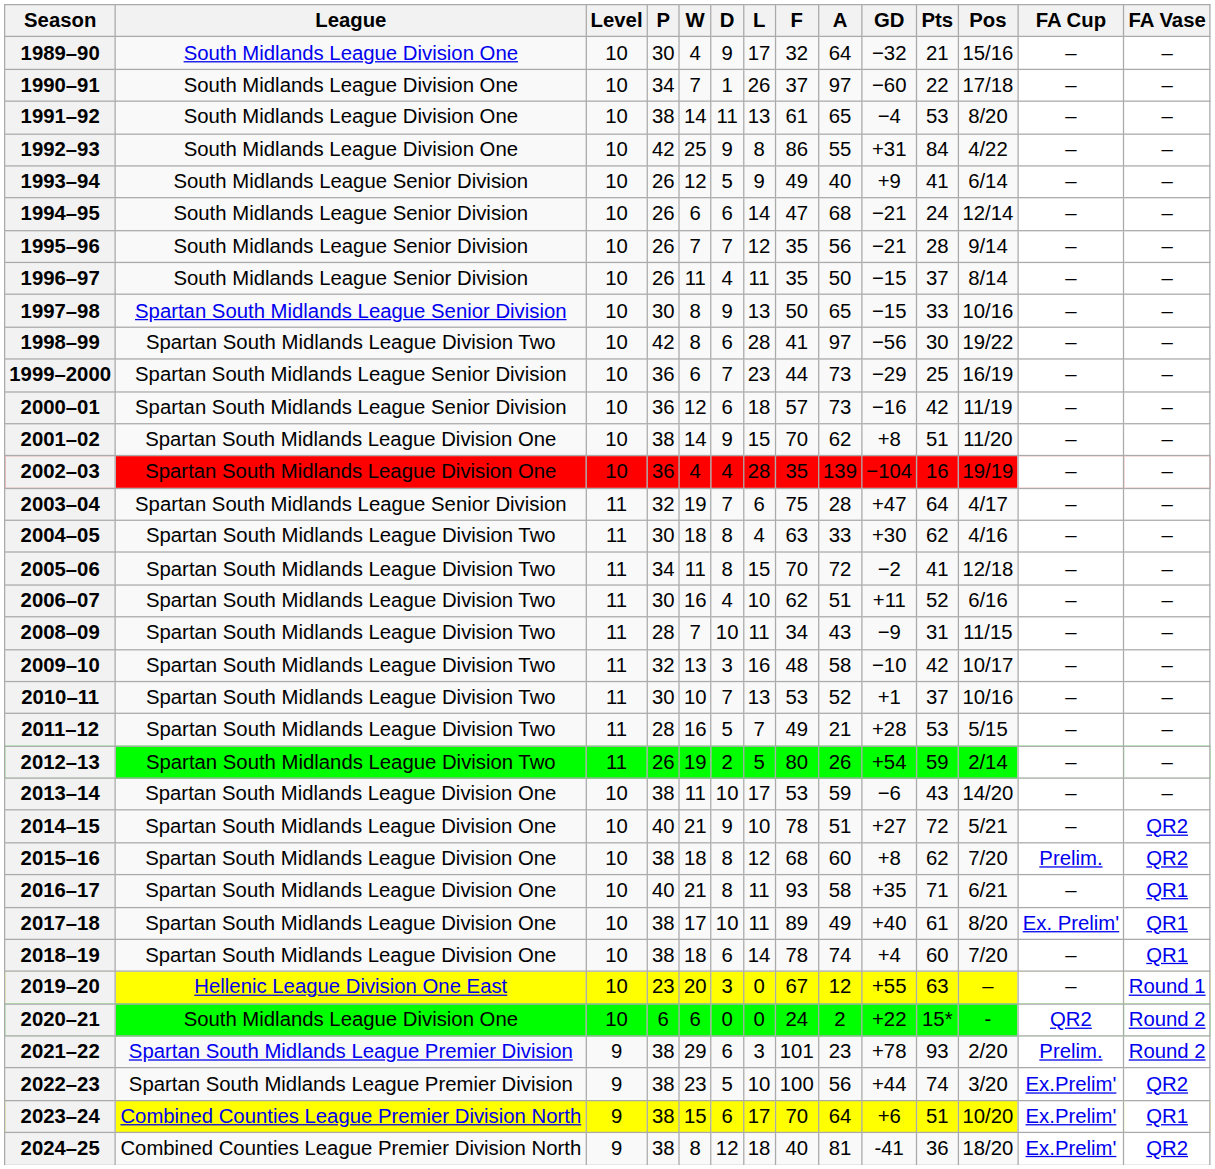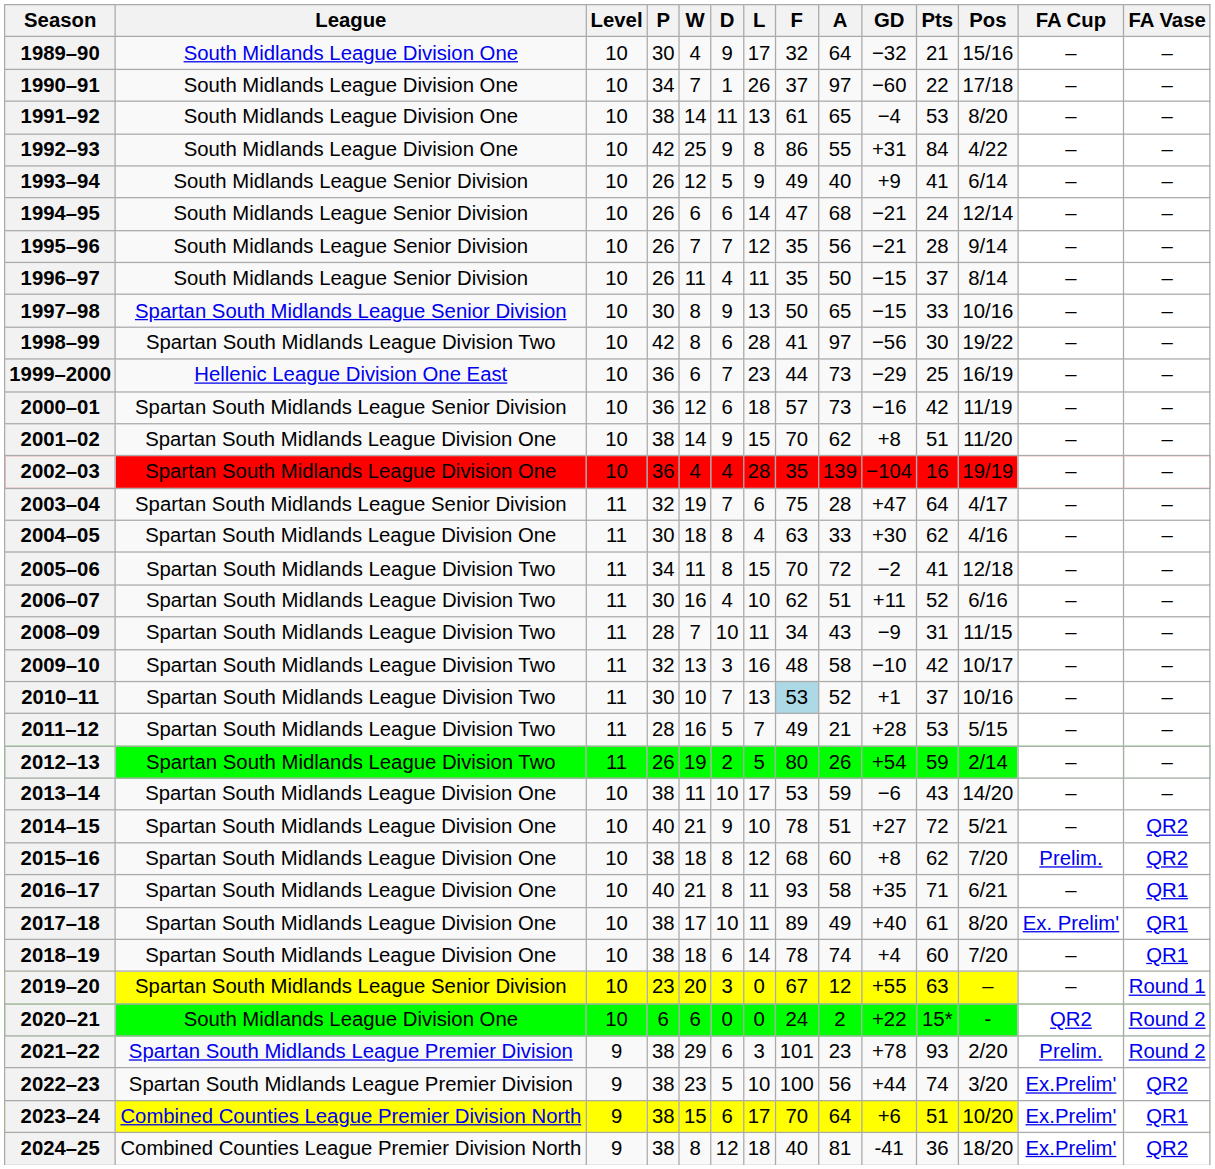1999–2000 | League: Spartan South Midlands League Senior Division -> Hellenic League Division One East
2004–05 | League: Spartan South Midlands League Division Two -> Spartan South Midlands League Division One
2010–11 | F: no background -> lightblue background
2019–20 | League: Hellenic League Division One East -> Spartan South Midlands League Senior Division
